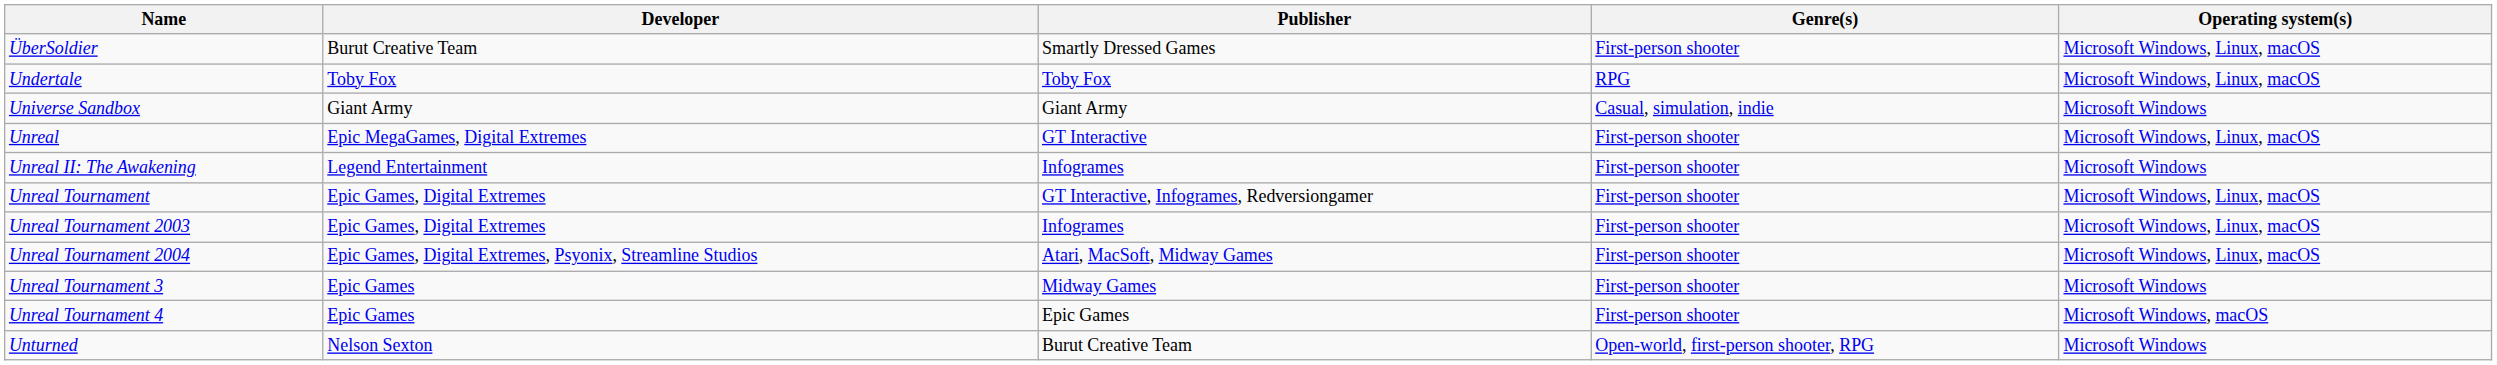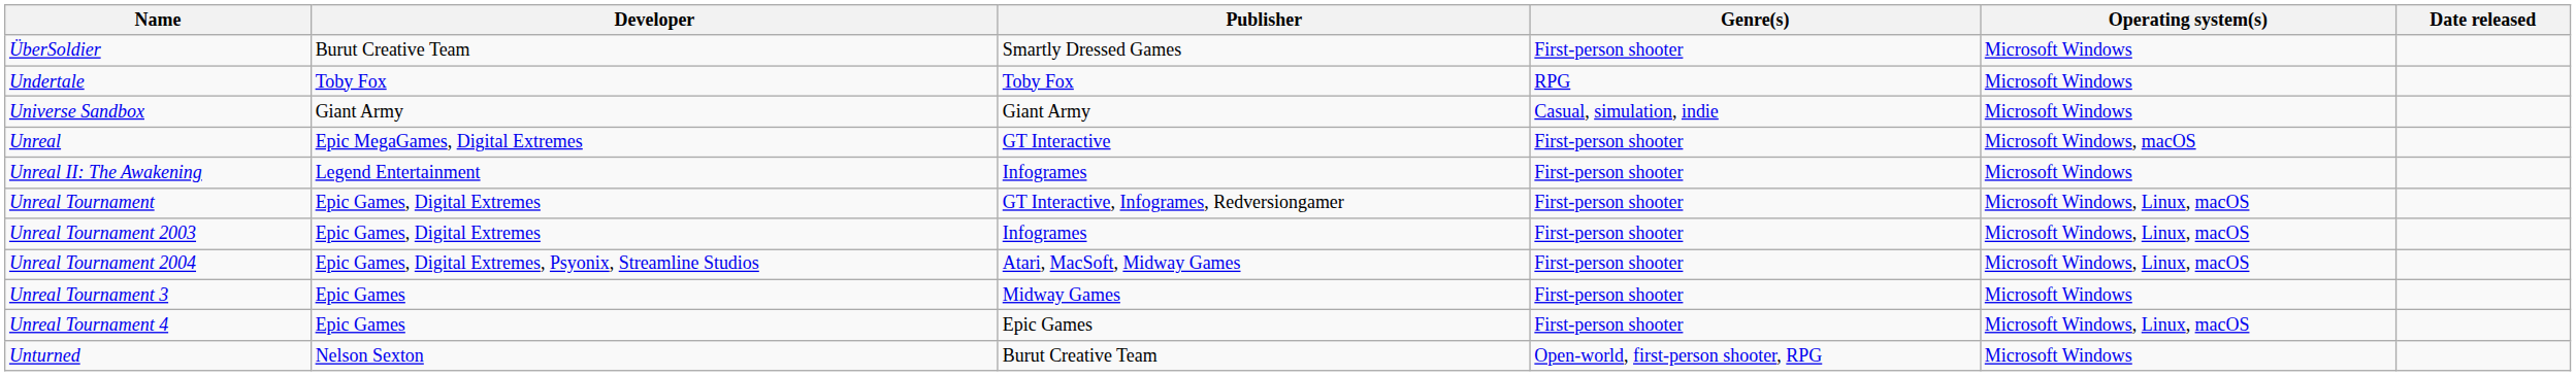+ column: Date released
ÜberSoldier | Operating system(s): Microsoft Windows, Linux, macOS -> Microsoft Windows
Undertale | Operating system(s): Microsoft Windows, Linux, macOS -> Microsoft Windows
Unreal | Operating system(s): Microsoft Windows, Linux, macOS -> Microsoft Windows, macOS
Unreal Tournament 4 | Operating system(s): Microsoft Windows, macOS -> Microsoft Windows, Linux, macOS
